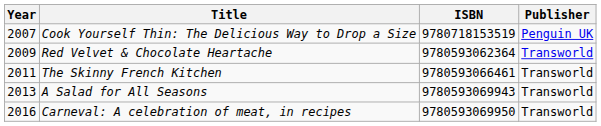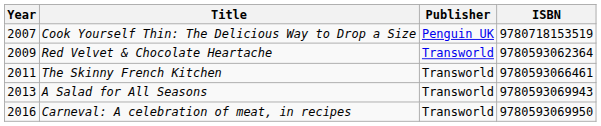columns swapped: Publisher <-> ISBN
